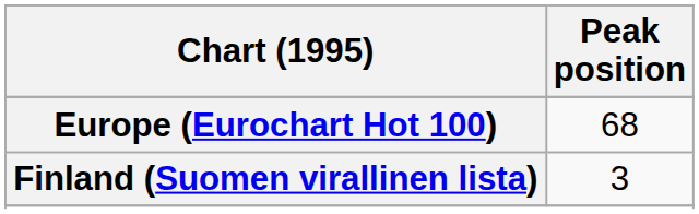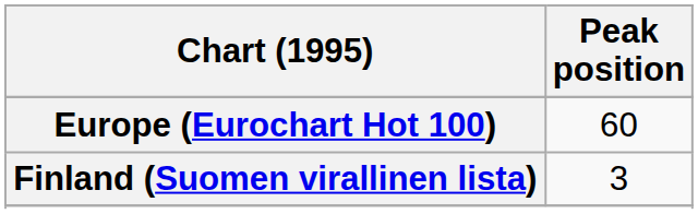Europe (Eurochart Hot 100) | Peak position: 68 -> 60
